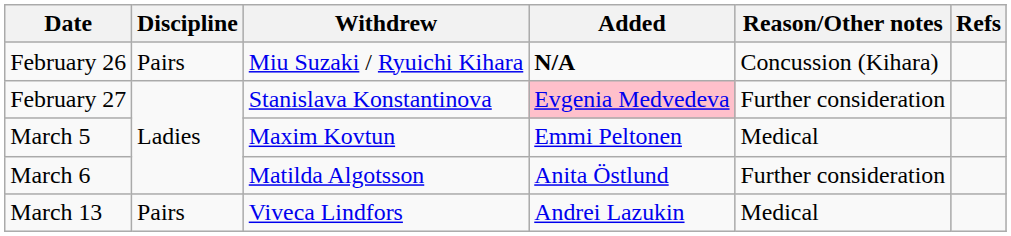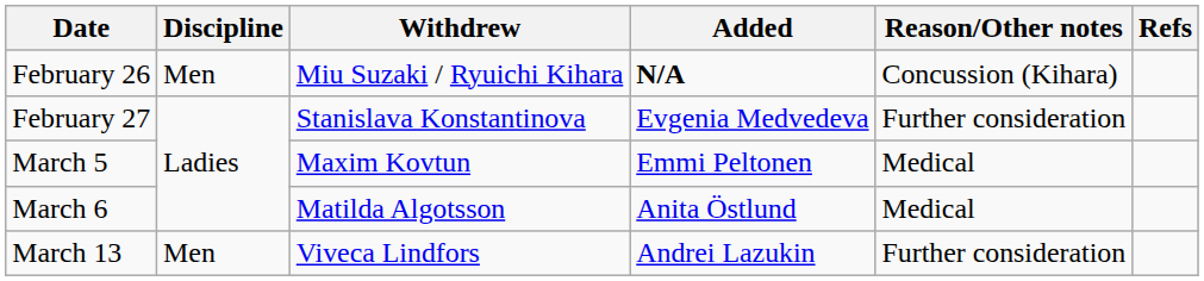February 26 | Discipline: Pairs -> Men
February 27 | Added: pink background -> no background
March 6 | Reason/Other notes: Further consideration -> Medical
March 13 | Discipline: Pairs -> Men
March 13 | Reason/Other notes: Medical -> Further consideration
